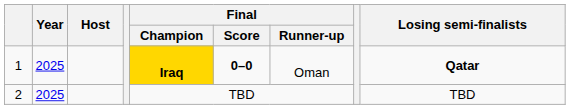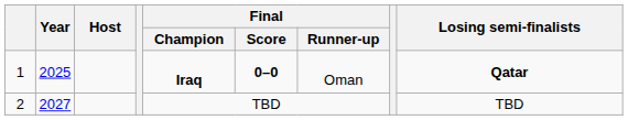1 | Final / Champion: gold background -> no background
2 | Year: 2025 -> 2027
